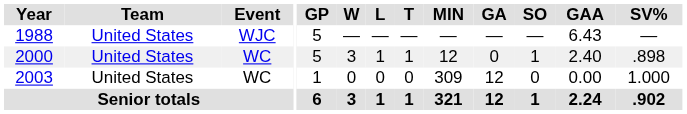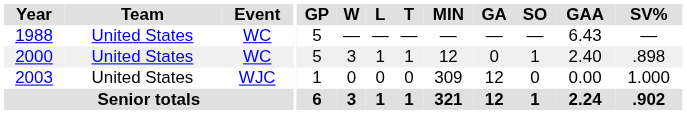1988 | Event: WJC -> WC
2003 | Event: WC -> WJC
